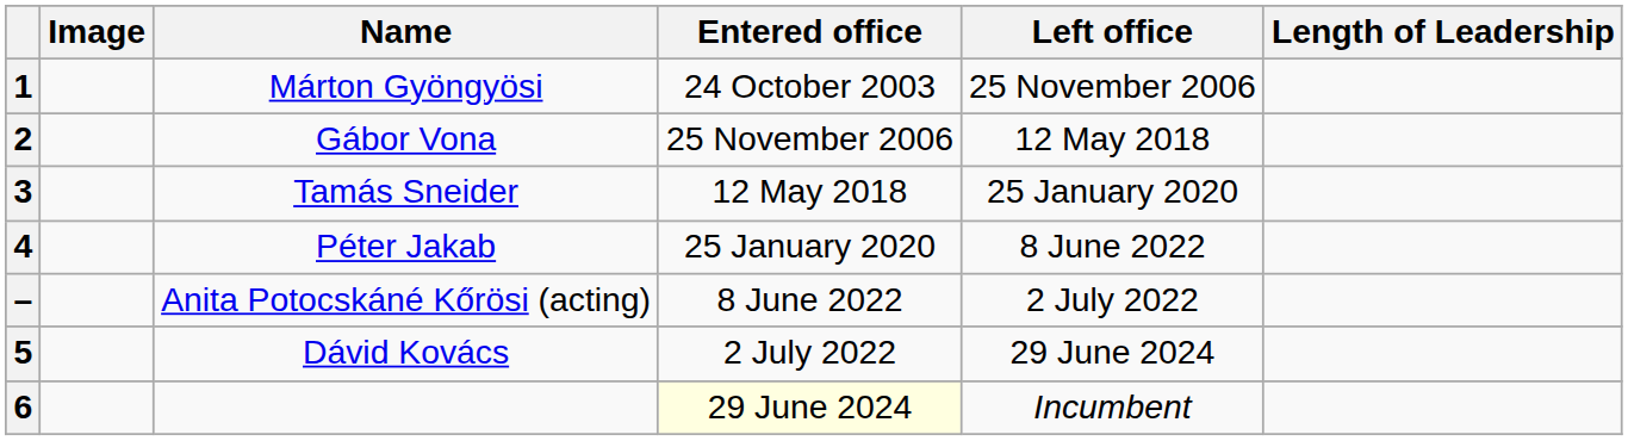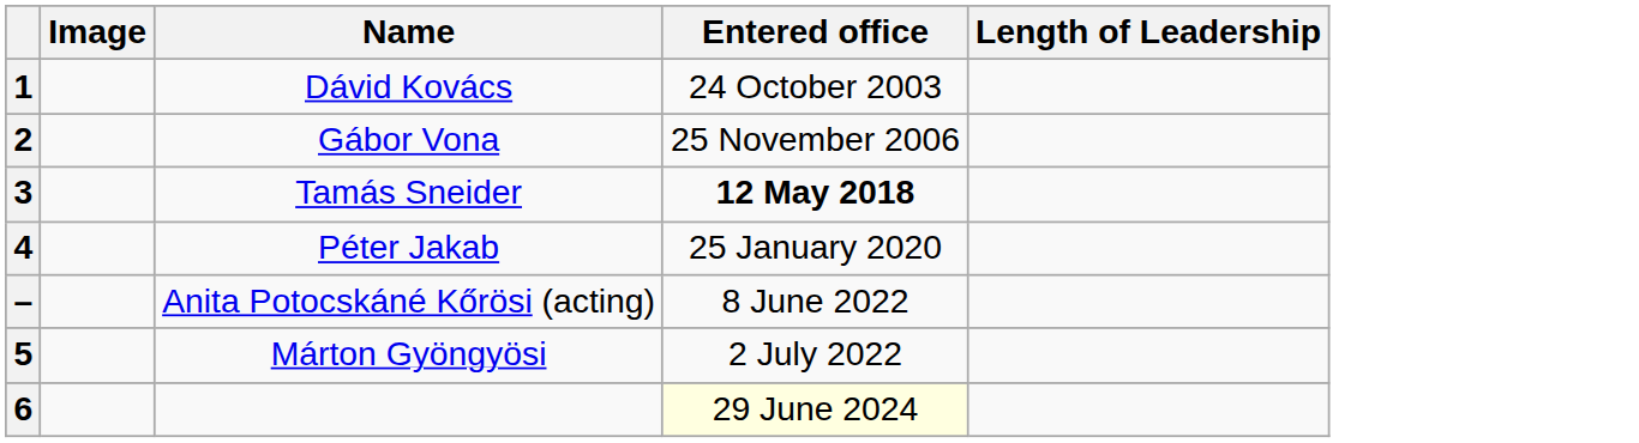- column: Left office | 25 November 2006 | 12 May 2018 | 25 January 2020 | 8 June 2022 | 2 July 2022 | 29 June 2024 | Incumbent
1 | Name: Márton Gyöngyösi -> Dávid Kovács
3 | Entered office: normal -> bold
5 | Name: Dávid Kovács -> Márton Gyöngyösi
